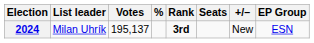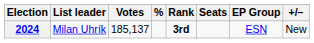columns swapped: +/– <-> EP Group
2024 | Votes: 195,137 -> 185,137
